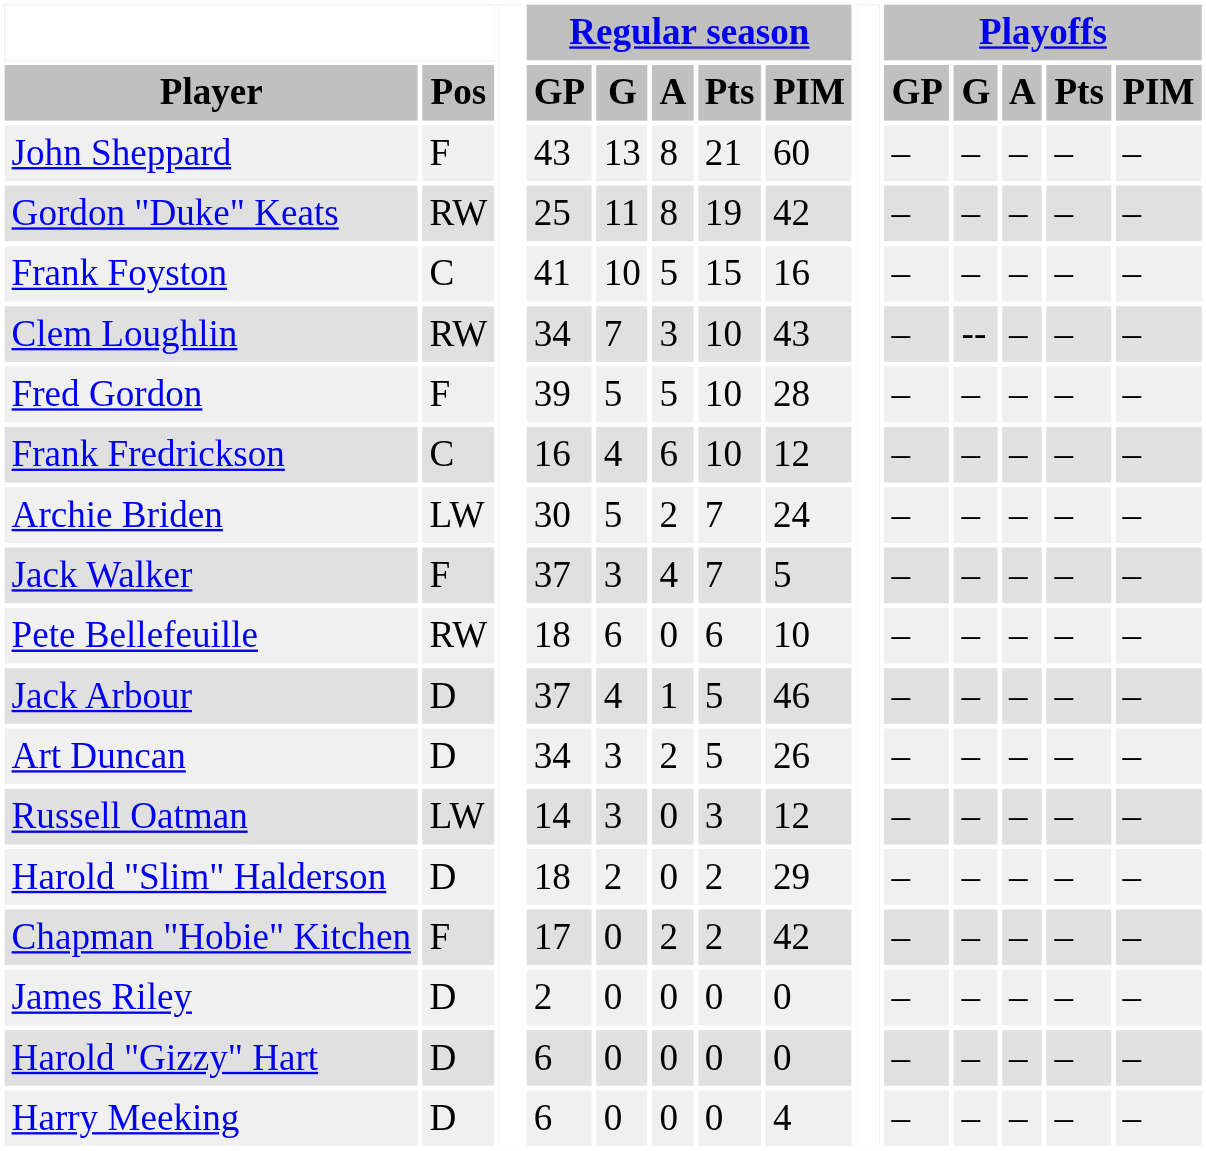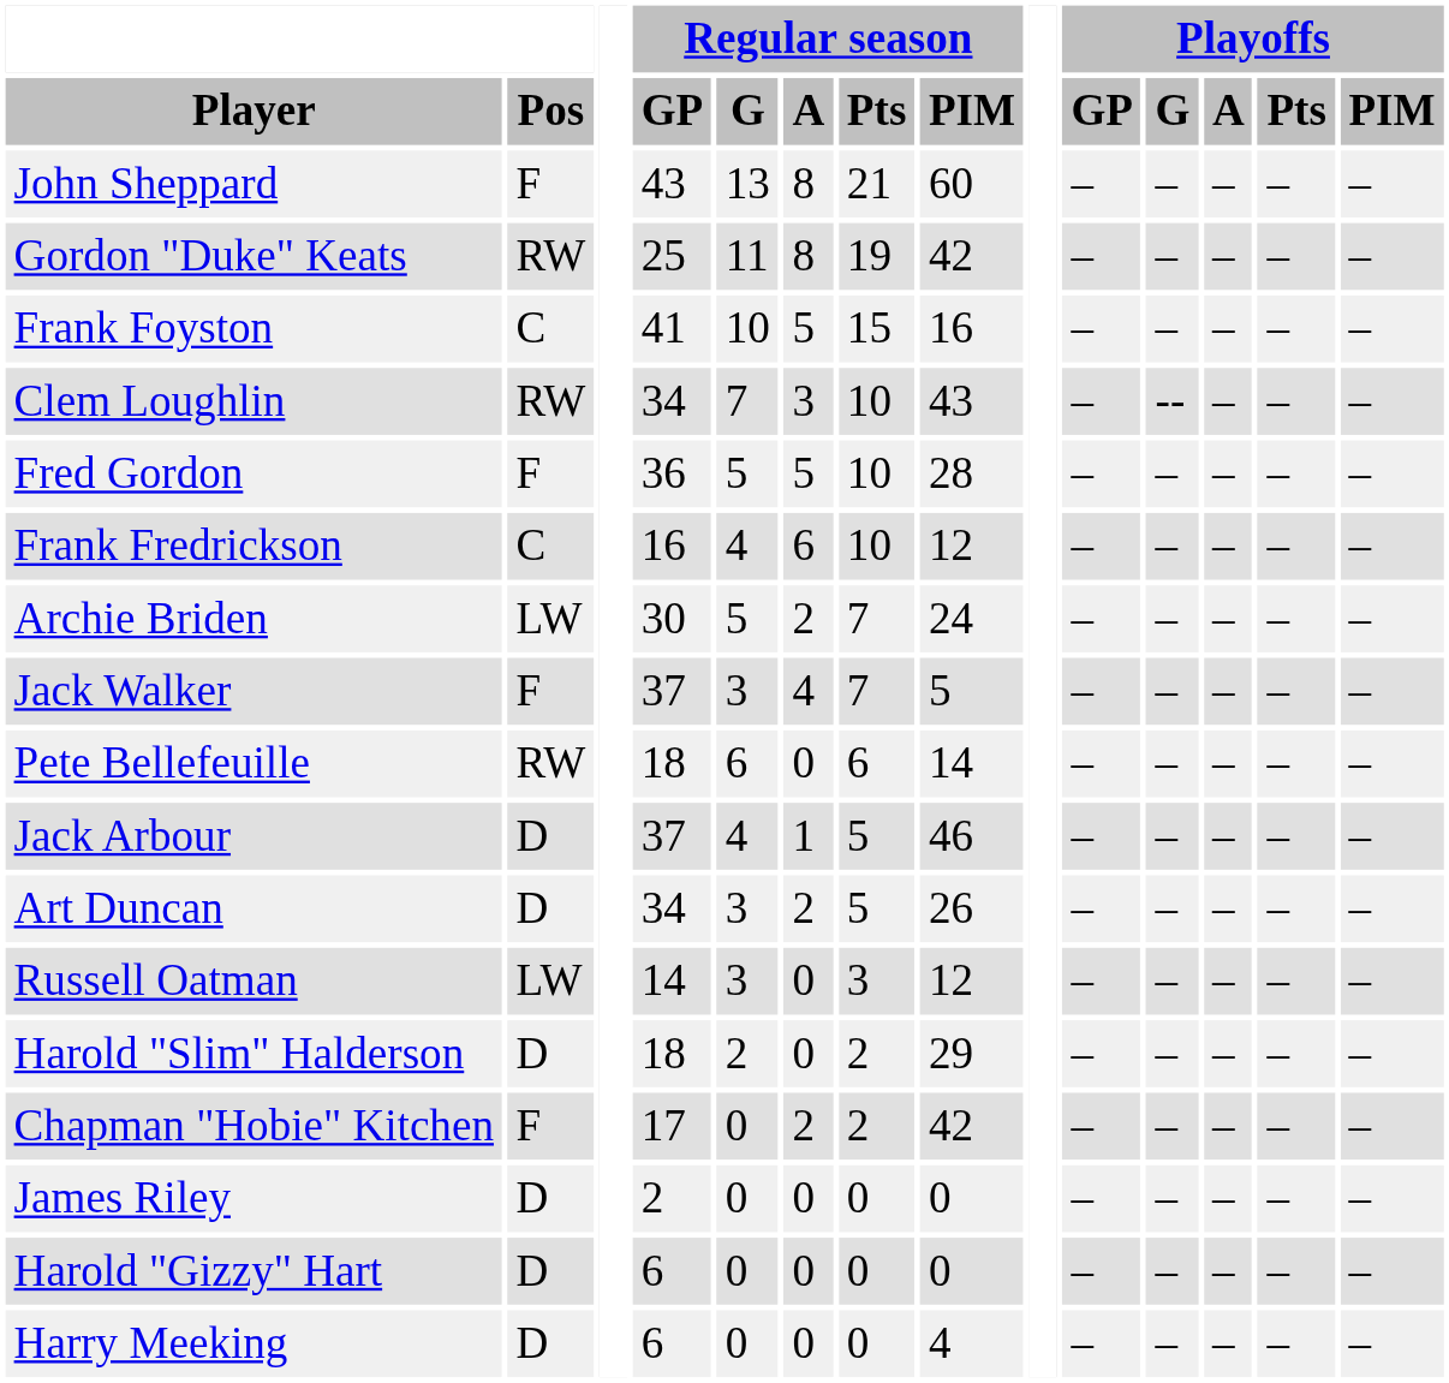Fred Gordon | Regular season / GP: 39 -> 36
Pete Bellefeuille | Regular season / PIM: 10 -> 14
